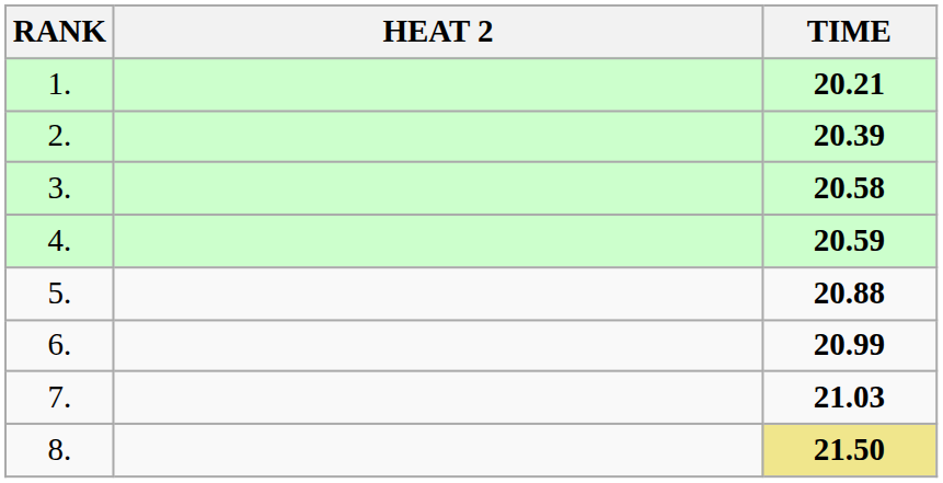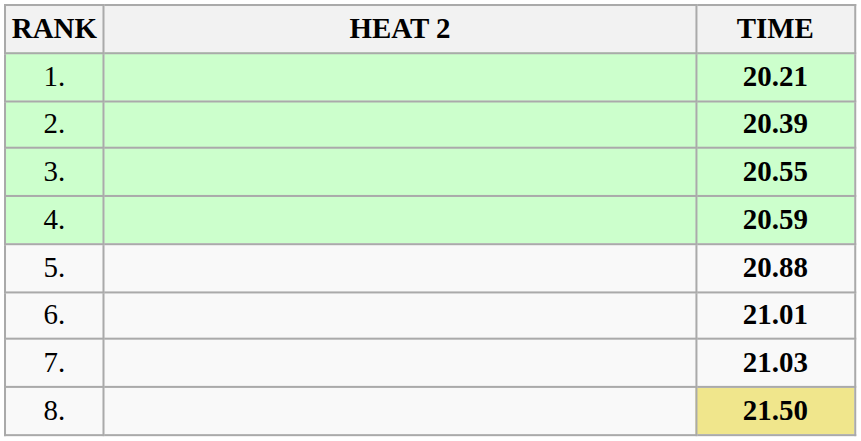3. | TIME: 20.58 -> 20.55
6. | TIME: 20.99 -> 21.01
